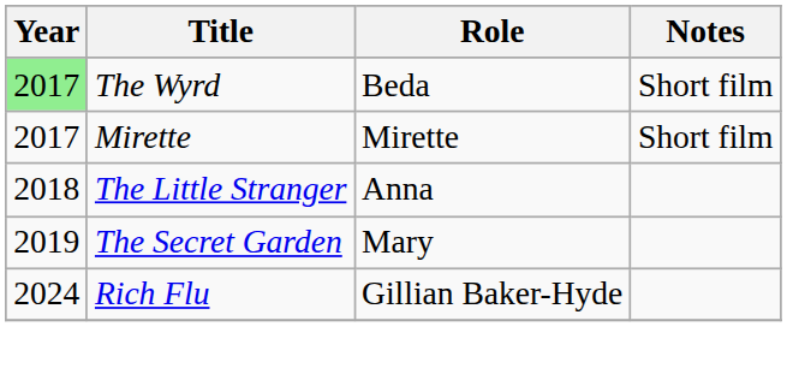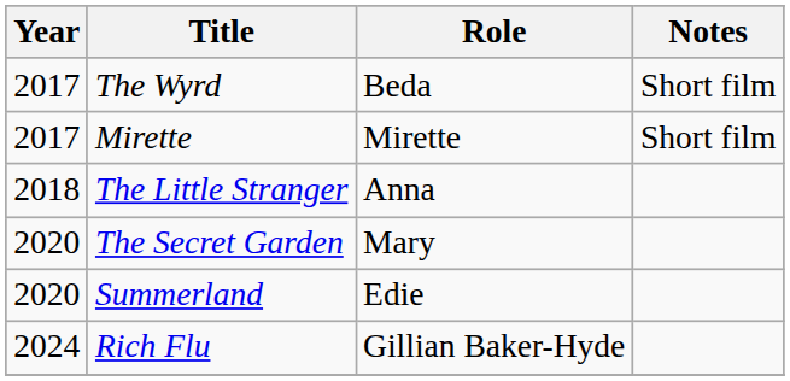The Wyrd | Year: lightgreen background -> no background
The Secret Garden | Year: 2019 -> 2020
+ row: 2020 | Summerland | Edie
